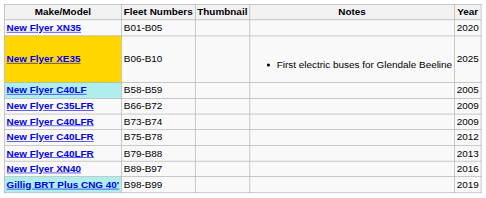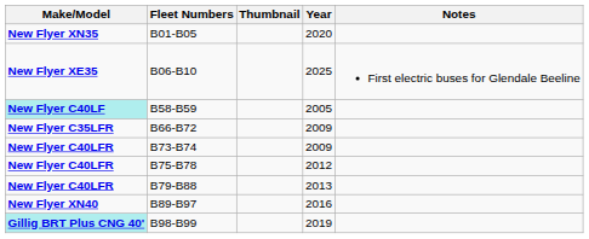columns swapped: Year <-> Notes
B06-B10 | Make/Model: gold background -> no background
